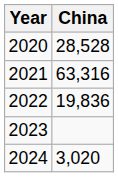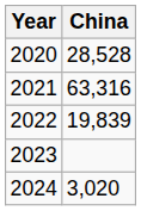2022 | China: 19,836 -> 19,839
